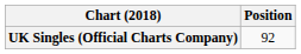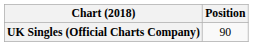UK Singles (Official Charts Company) | Position: 92 -> 90
